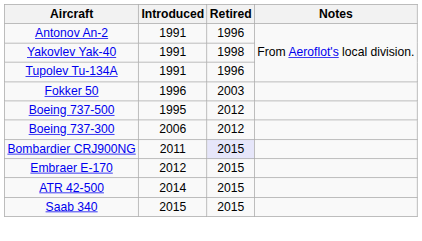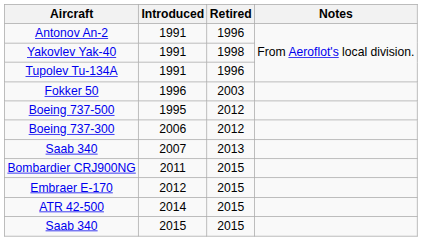+ row: Saab 340 | 2007 | 2013
Bombardier CRJ900NG | Retired: lavender background -> no background
